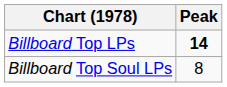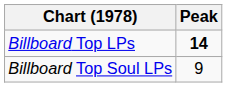Billboard Top Soul LPs | Peak: 8 -> 9
